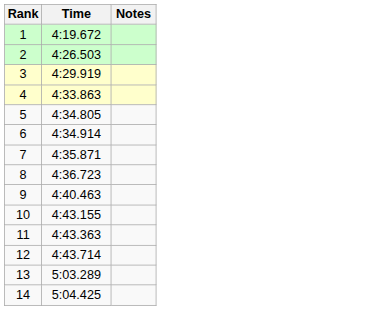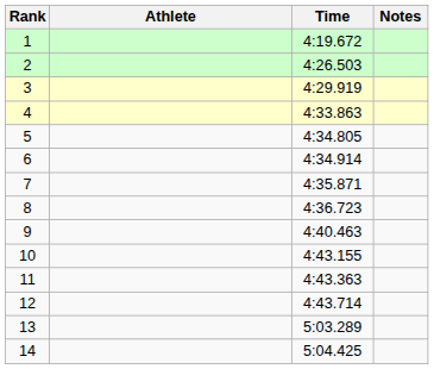+ column: Athlete
